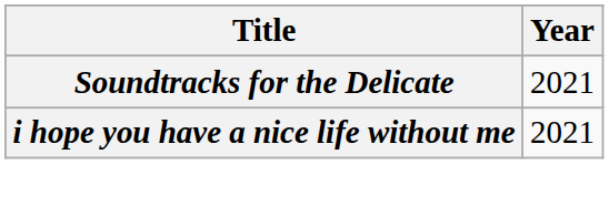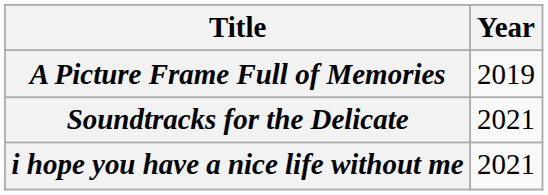+ row: A Picture Frame Full of Memories | 2019
